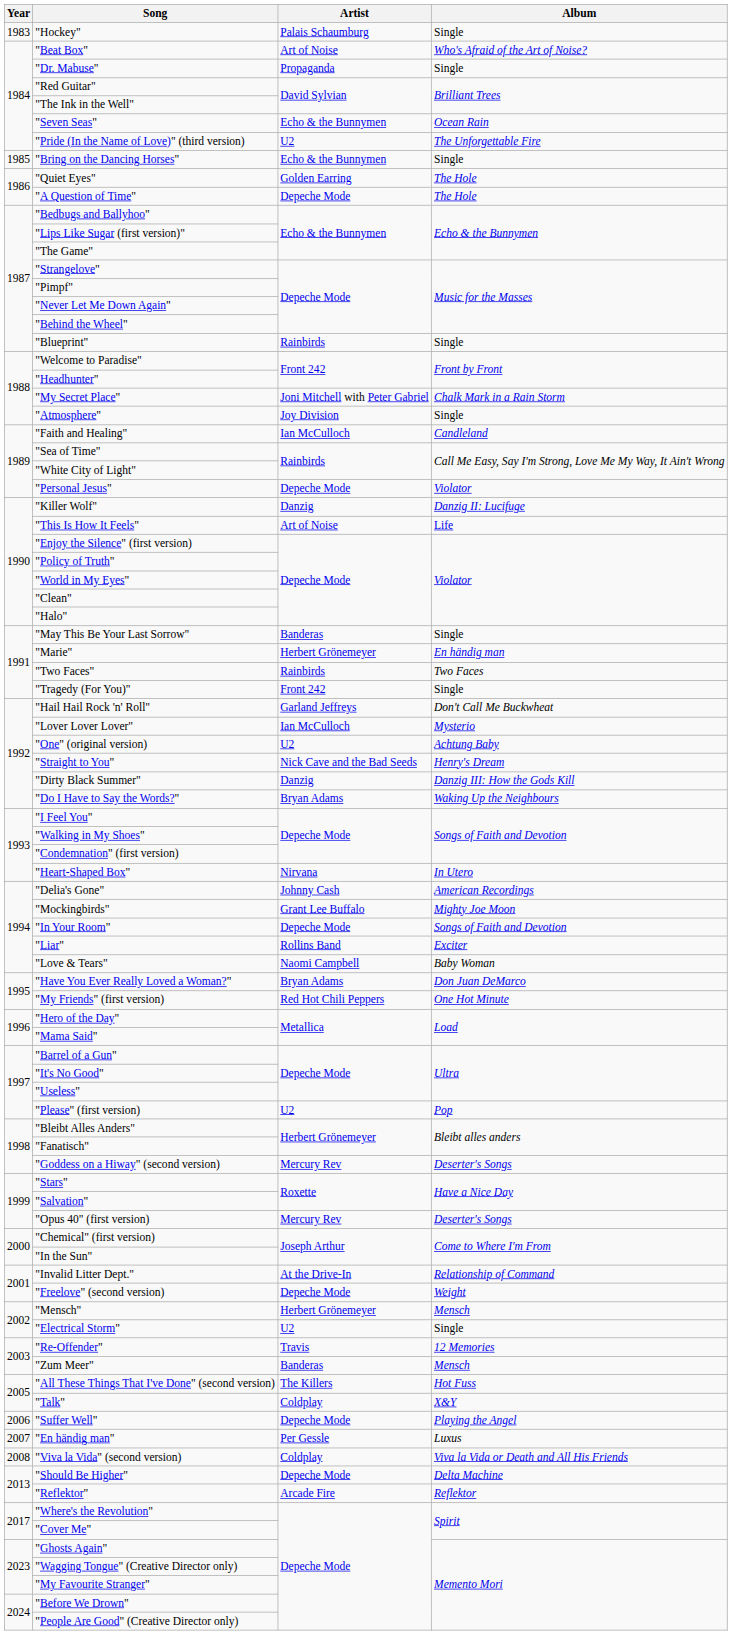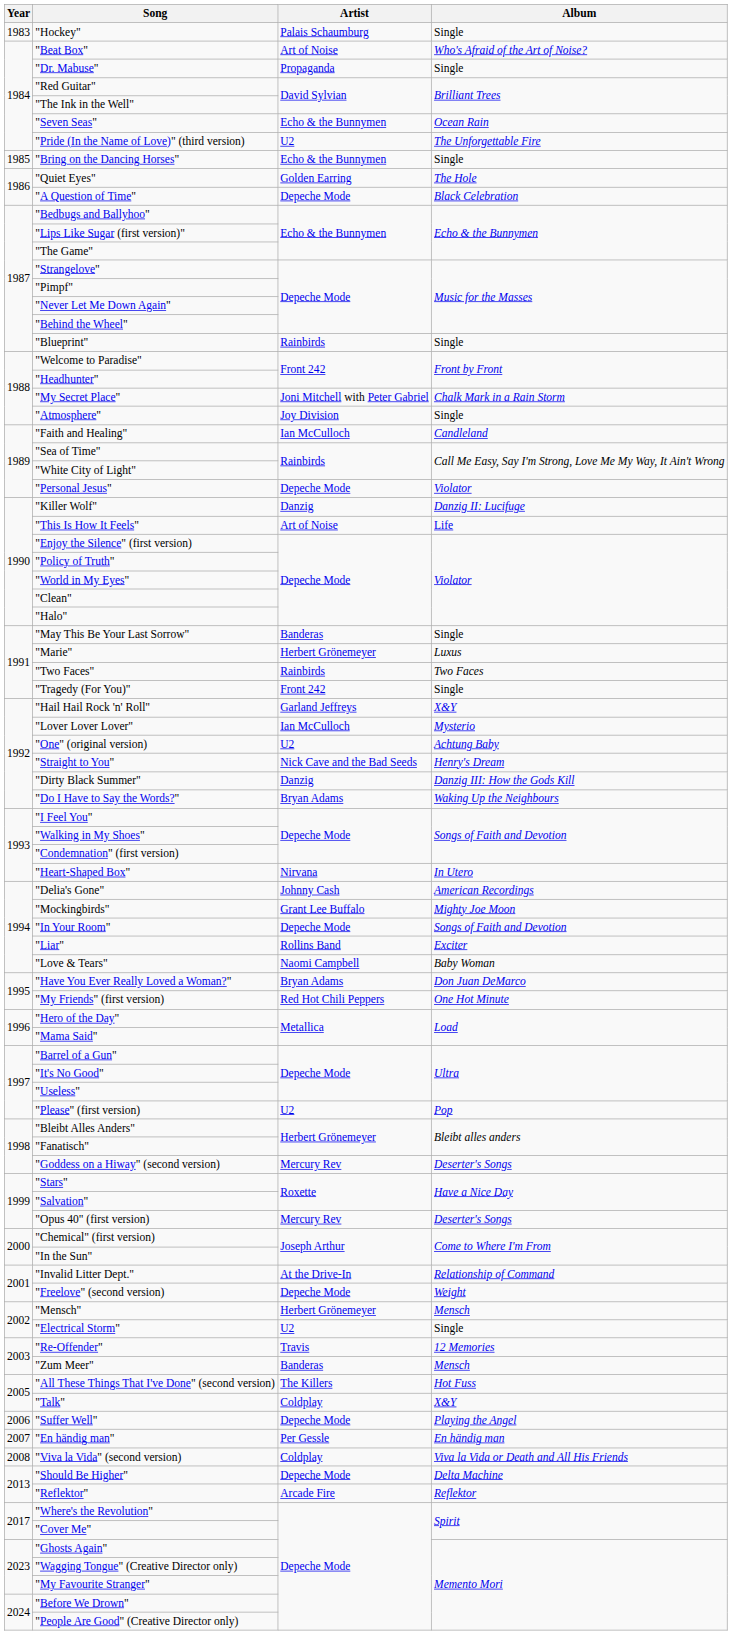"A Question of Time" | Album: The Hole -> Black Celebration
"Marie" | Album: En händig man -> Luxus
"Hail Hail Rock 'n' Roll" | Album: Don't Call Me Buckwheat -> X&Y
"En händig man" | Album: Luxus -> En händig man
